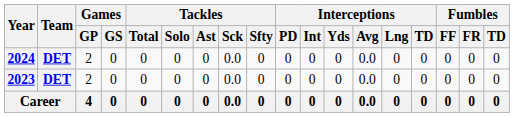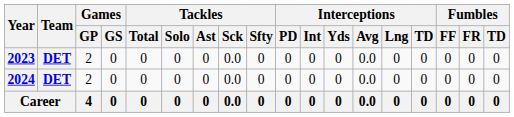rows swapped: 2023 <-> 2024
